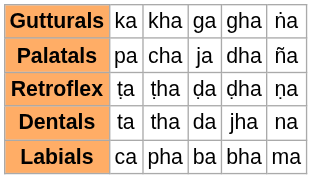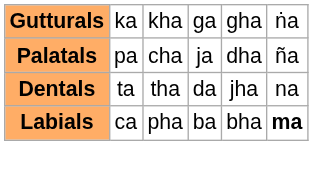- row: Retroflex | ṭa | ṭha | ḍa | ḍha | ṇa
Labials | column 6: normal -> bold
